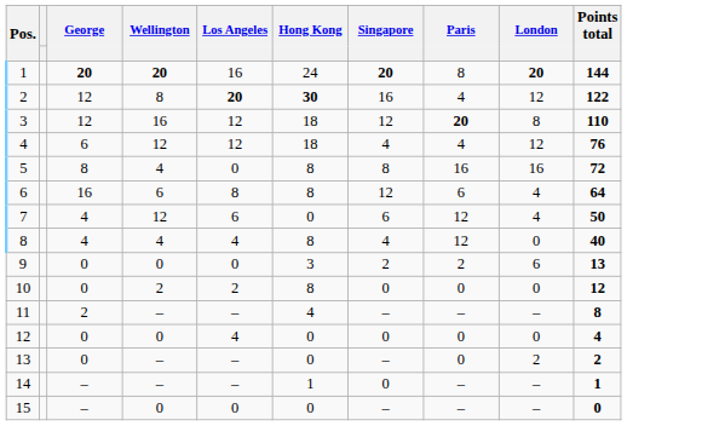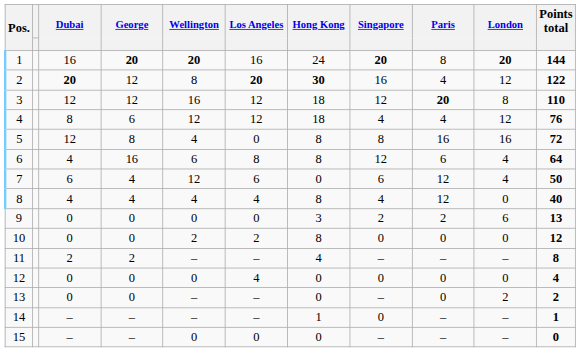+ column: Dubai | 16 | 20 | 12 | 8 | 12 | 4 | 6 | 4 | 0 | 0 | 2 | 0 | 0 | – | –
